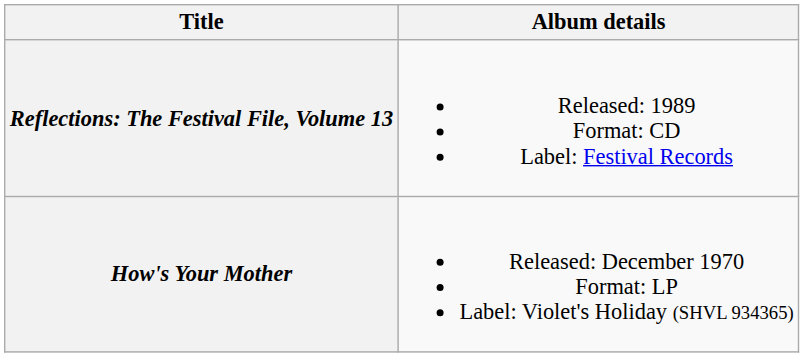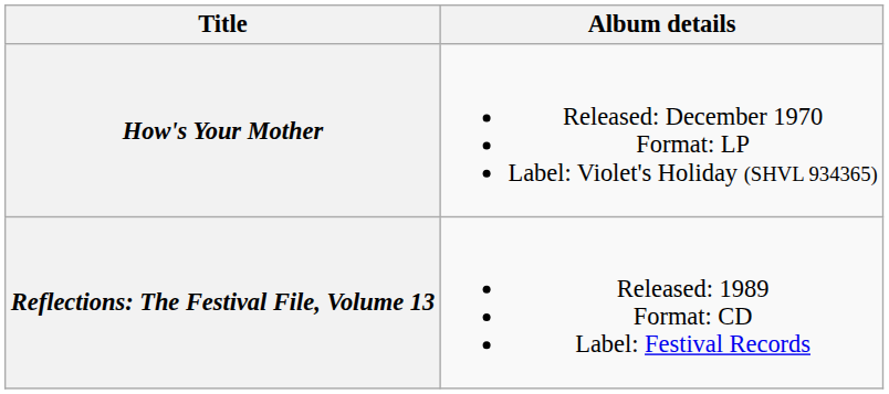rows swapped: How's Your Mother <-> Reflections: The Festival File, Volume 13
